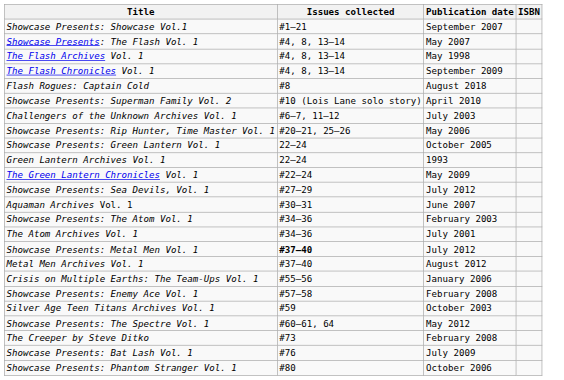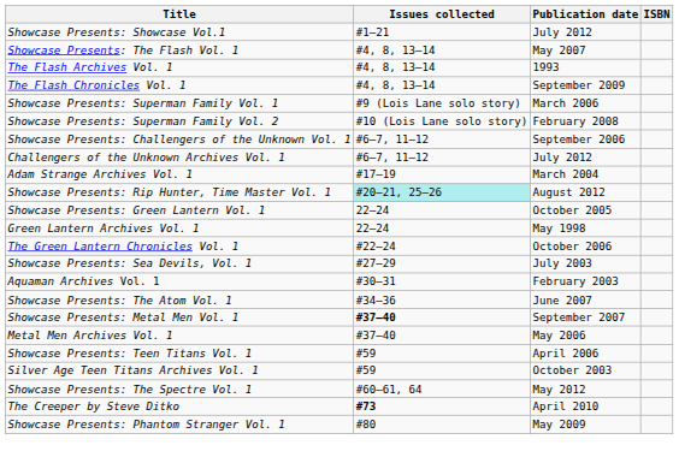Showcase Presents: Showcase Vol.1 | Publication date: September 2007 -> July 2012
The Flash Archives Vol. 1 | Publication date: May 1998 -> 1993
- row: Flash Rogues: Captain Cold | #8 | August 2018
+ row: Showcase Presents: Superman Family Vol. 1 | #9 (Lois Lane solo story) | March 2006
Showcase Presents: Superman Family Vol. 2 | Publication date: April 2010 -> February 2008
+ row: Showcase Presents: Challengers of the Unknown Vol. 1 | #6–7, 11–12 | September 2006
Challengers of the Unknown Archives Vol. 1 | Publication date: July 2003 -> July 2012
+ row: Adam Strange Archives Vol. 1 | #17–19 | March 2004
Showcase Presents: Rip Hunter, Time Master Vol. 1 | Issues collected: no background -> paleturquoise background
Showcase Presents: Rip Hunter, Time Master Vol. 1 | Publication date: May 2006 -> August 2012
Green Lantern Archives Vol. 1 | Publication date: 1993 -> May 1998
The Green Lantern Chronicles Vol. 1 | Publication date: May 2009 -> October 2006
Showcase Presents: Sea Devils, Vol. 1 | Publication date: July 2012 -> July 2003
Aquaman Archives Vol. 1 | Publication date: June 2007 -> February 2003
Showcase Presents: The Atom Vol. 1 | Publication date: February 2003 -> June 2007
- row: The Atom Archives Vol. 1 | #34–36 | July 2001
Showcase Presents: Metal Men Vol. 1 | Publication date: July 2012 -> September 2007
Metal Men Archives Vol. 1 | Publication date: August 2012 -> May 2006
- row: Crisis on Multiple Earths: The Team-Ups Vol. 1 | #55–56 | January 2006
- row: Showcase Presents: Enemy Ace Vol. 1 | #57–58 | February 2008
+ row: Showcase Presents: Teen Titans Vol. 1 | #59 | April 2006
The Creeper by Steve Ditko | Issues collected: normal -> bold
The Creeper by Steve Ditko | Publication date: February 2008 -> April 2010
- row: Showcase Presents: Bat Lash Vol. 1 | #76 | July 2009
Showcase Presents: Phantom Stranger Vol. 1 | Publication date: October 2006 -> May 2009
